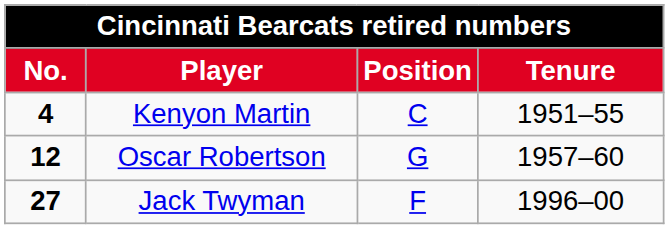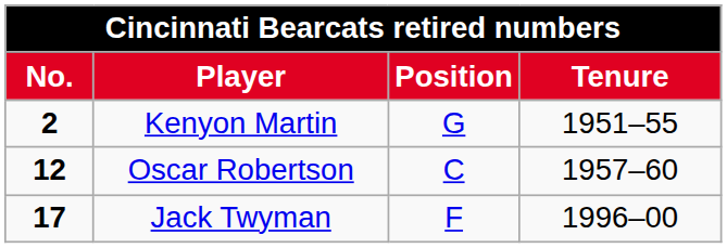Kenyon Martin | No.: 4 -> 2
Kenyon Martin | Position: C -> G
Oscar Robertson | Position: G -> C
Jack Twyman | No.: 27 -> 17
